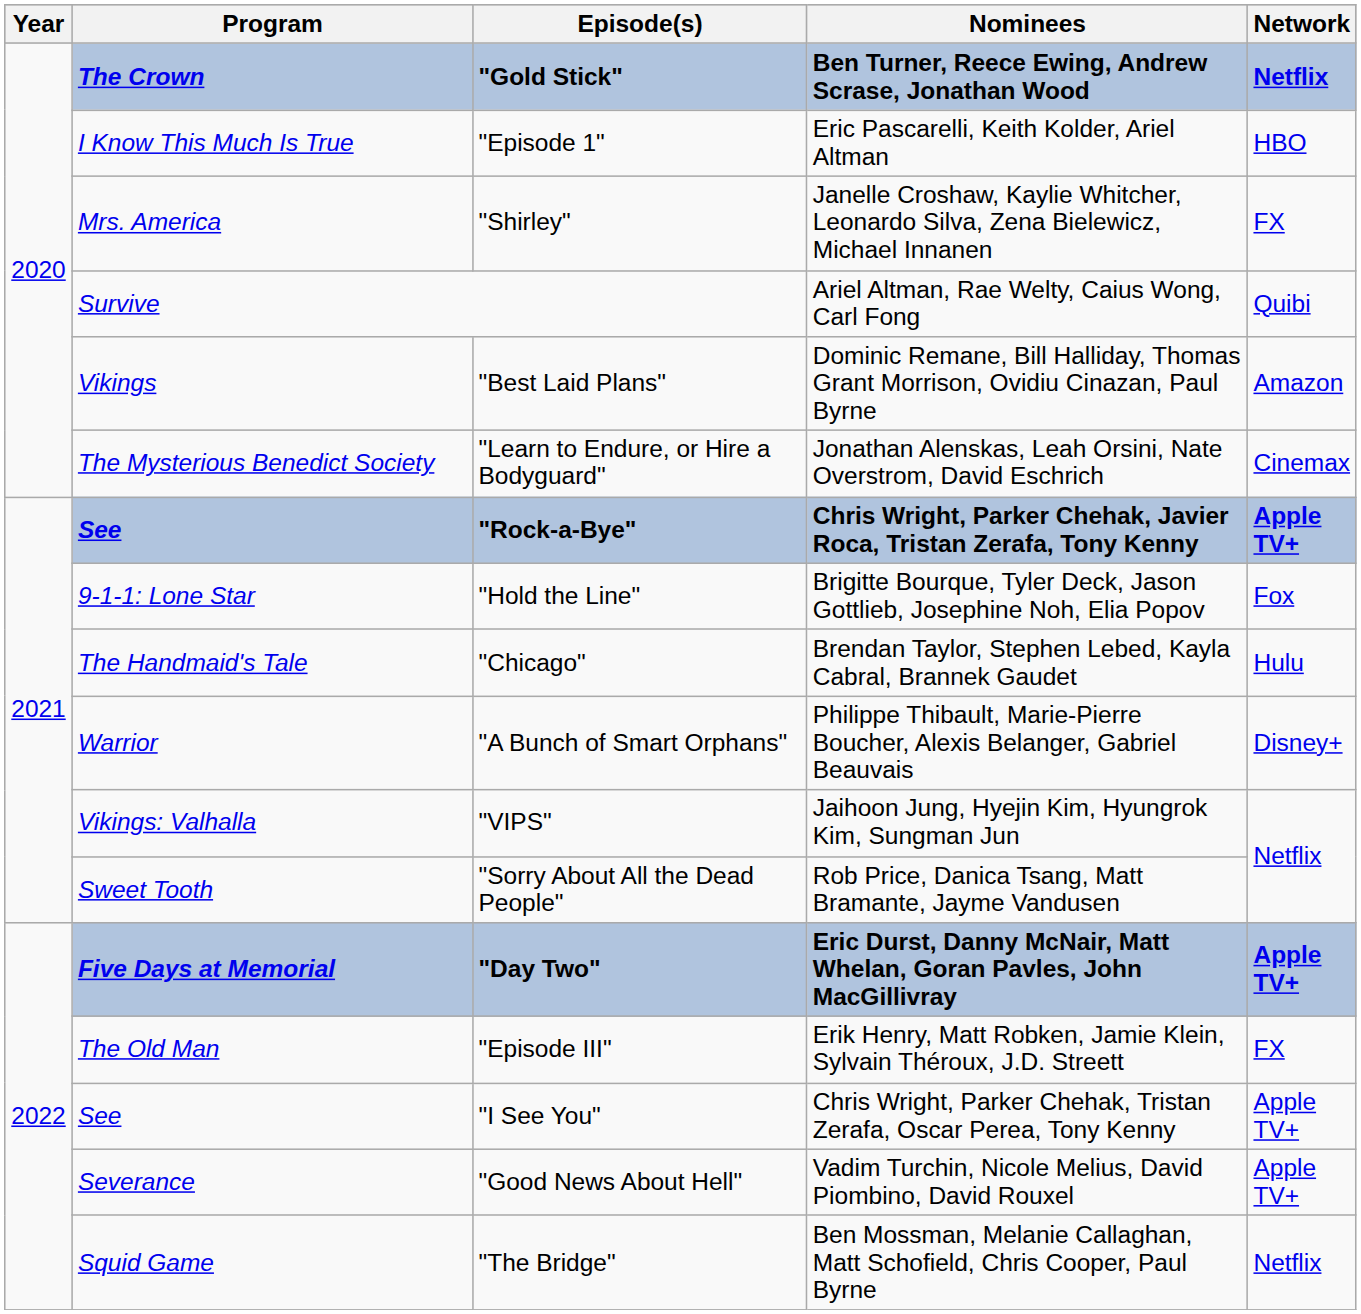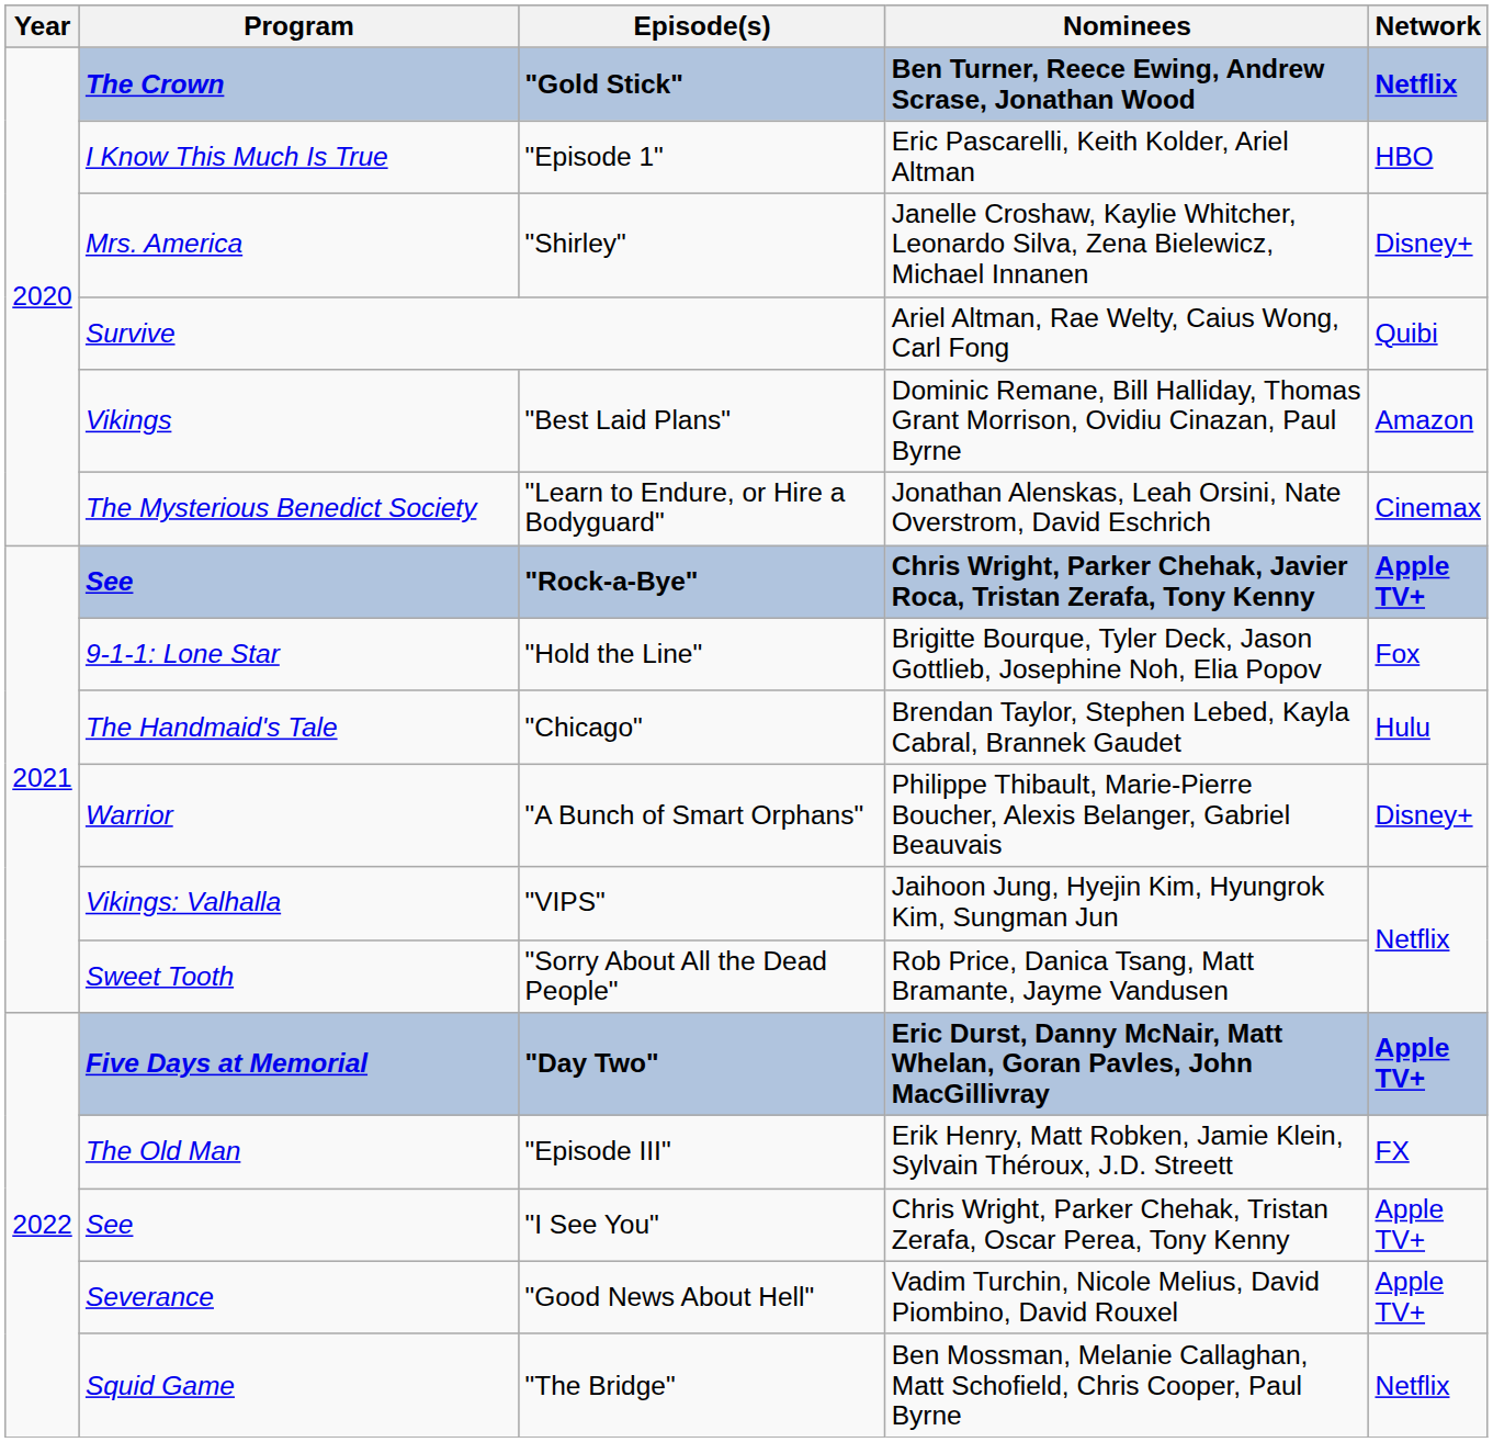"Shirley" | Network: FX -> Disney+
